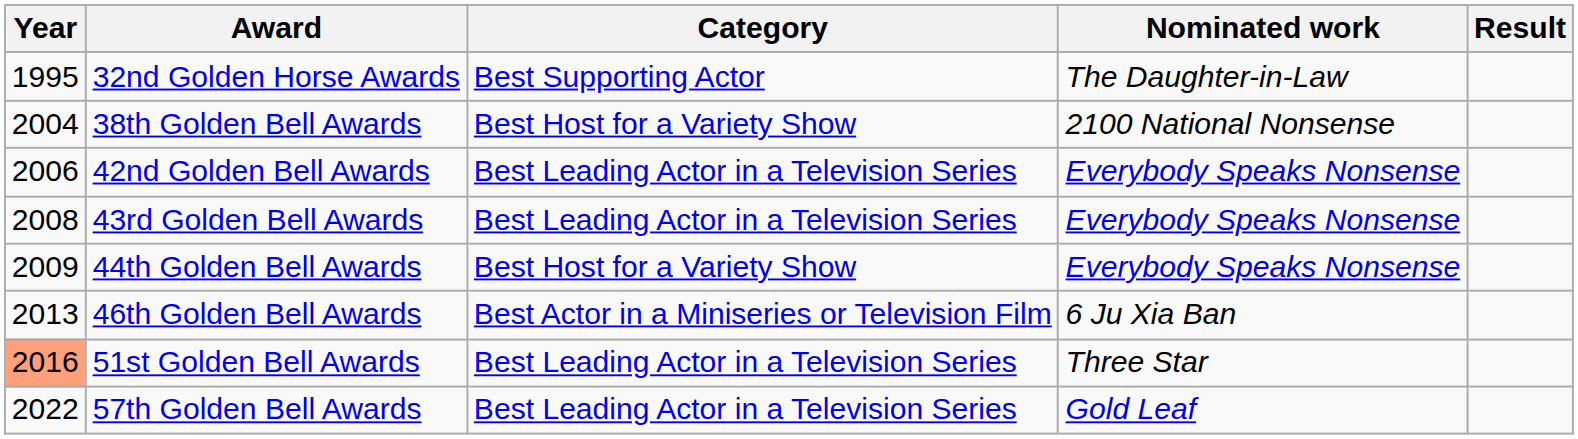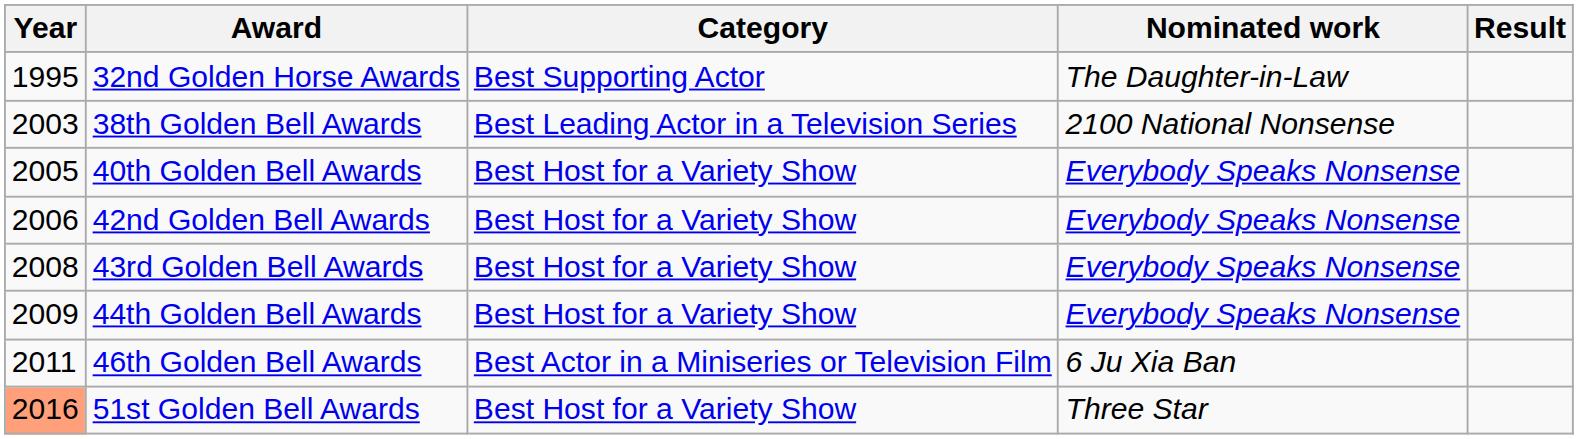38th Golden Bell Awards | Year: 2004 -> 2003
38th Golden Bell Awards | Category: Best Host for a Variety Show -> Best Leading Actor in a Television Series
+ row: 2005 | 40th Golden Bell Awards | Best Host for a Variety Show | Everybody Speaks Nonsense
42nd Golden Bell Awards | Category: Best Leading Actor in a Television Series -> Best Host for a Variety Show
43rd Golden Bell Awards | Category: Best Leading Actor in a Television Series -> Best Host for a Variety Show
46th Golden Bell Awards | Year: 2013 -> 2011
51st Golden Bell Awards | Category: Best Leading Actor in a Television Series -> Best Host for a Variety Show
- row: 2022 | 57th Golden Bell Awards | Best Leading Actor in a Television Series | Gold Leaf
